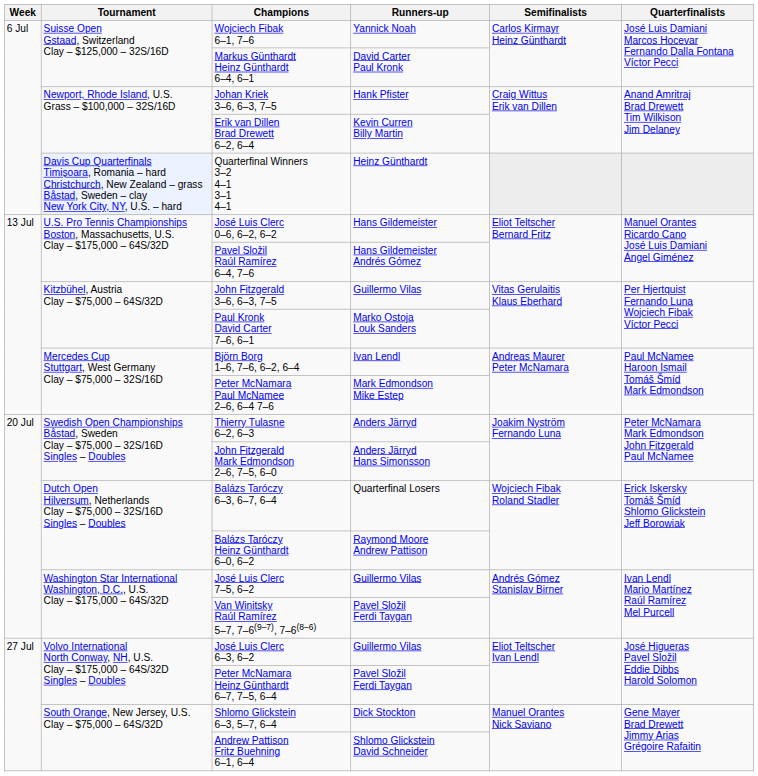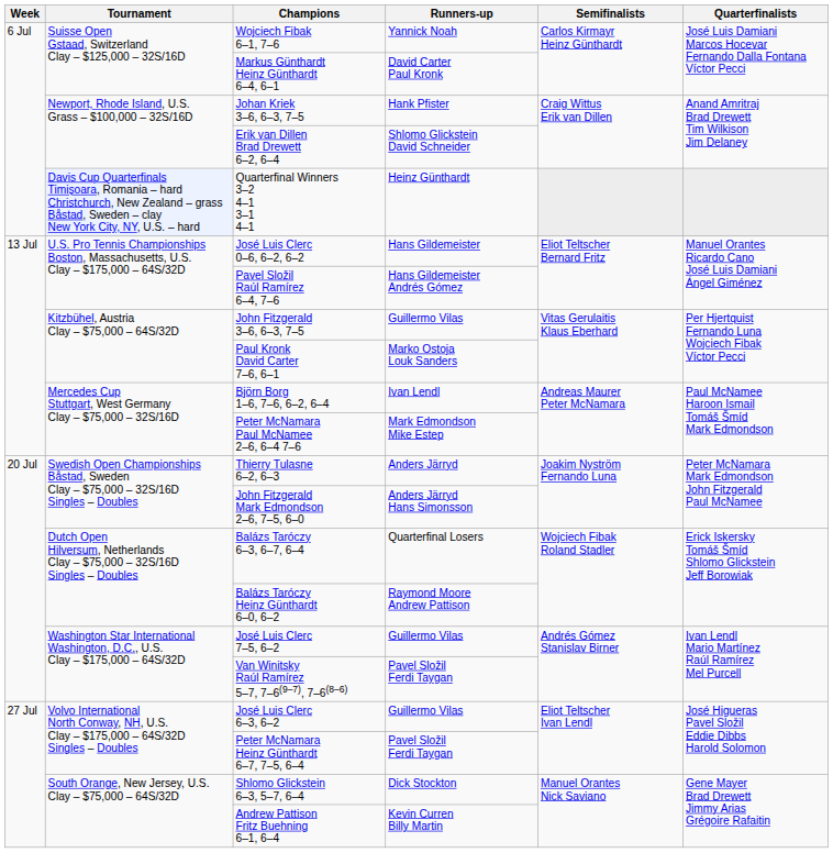Erik van Dillen Brad Drewett 6–2, 6–4 | Runners-up: Kevin Curren Billy Martin -> Shlomo Glickstein David Schneider
Andrew Pattison Fritz Buehning 6–1, 6–4 | Runners-up: Shlomo Glickstein David Schneider -> Kevin Curren Billy Martin
